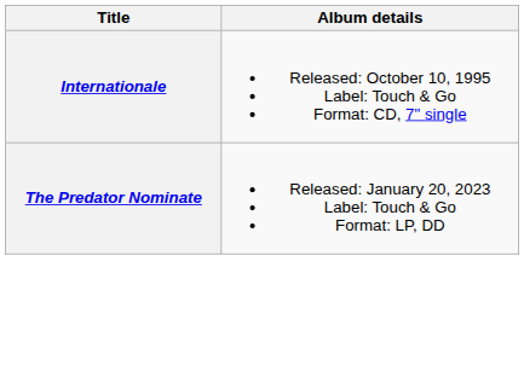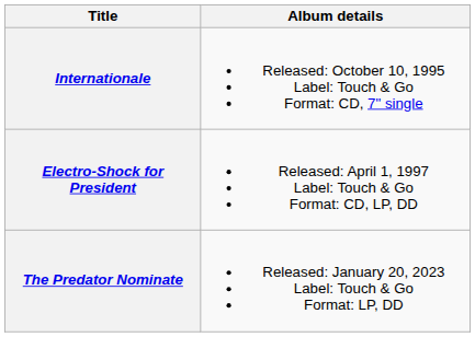+ row: Electro-Shock for President | Released: April 1, 1997 Label: Touch & Go Format: CD, LP, DD
